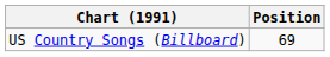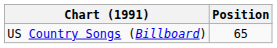US Country Songs (Billboard) | Position: 69 -> 65
